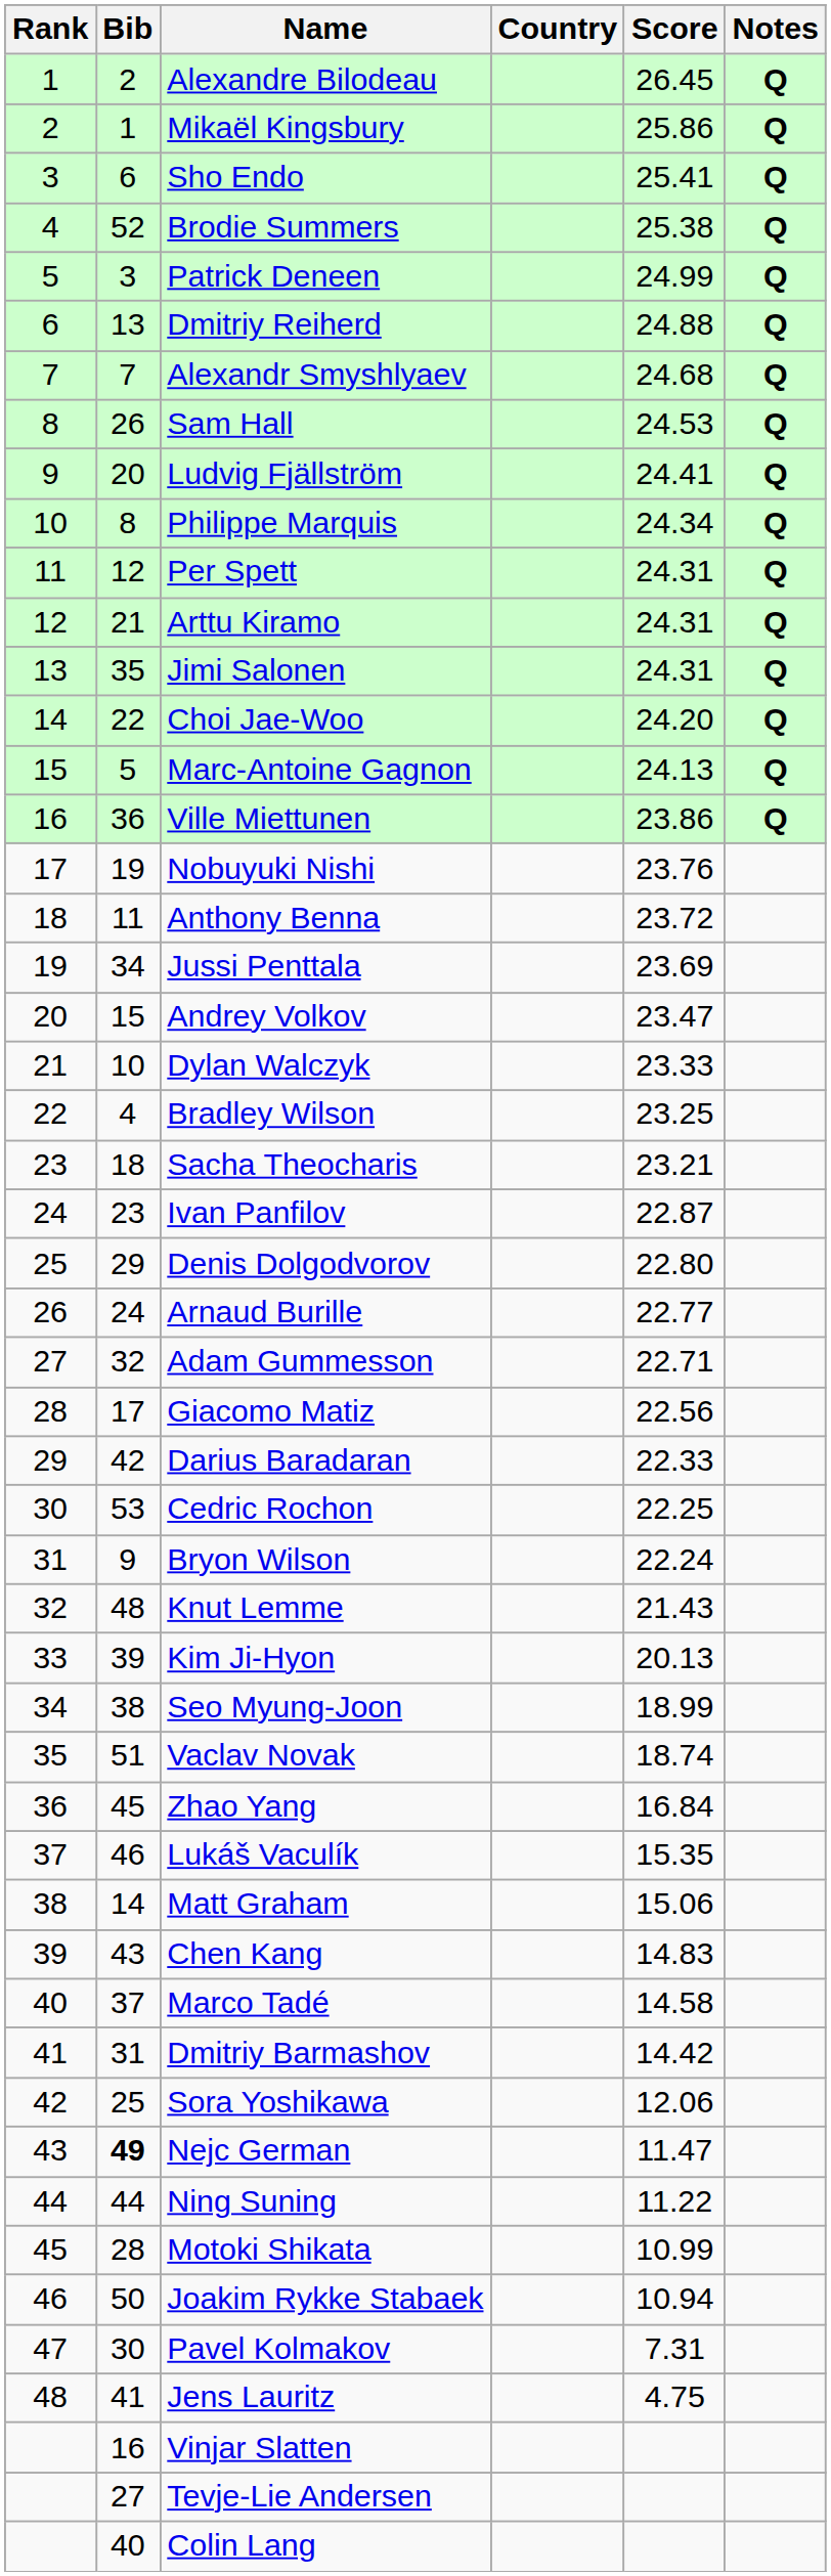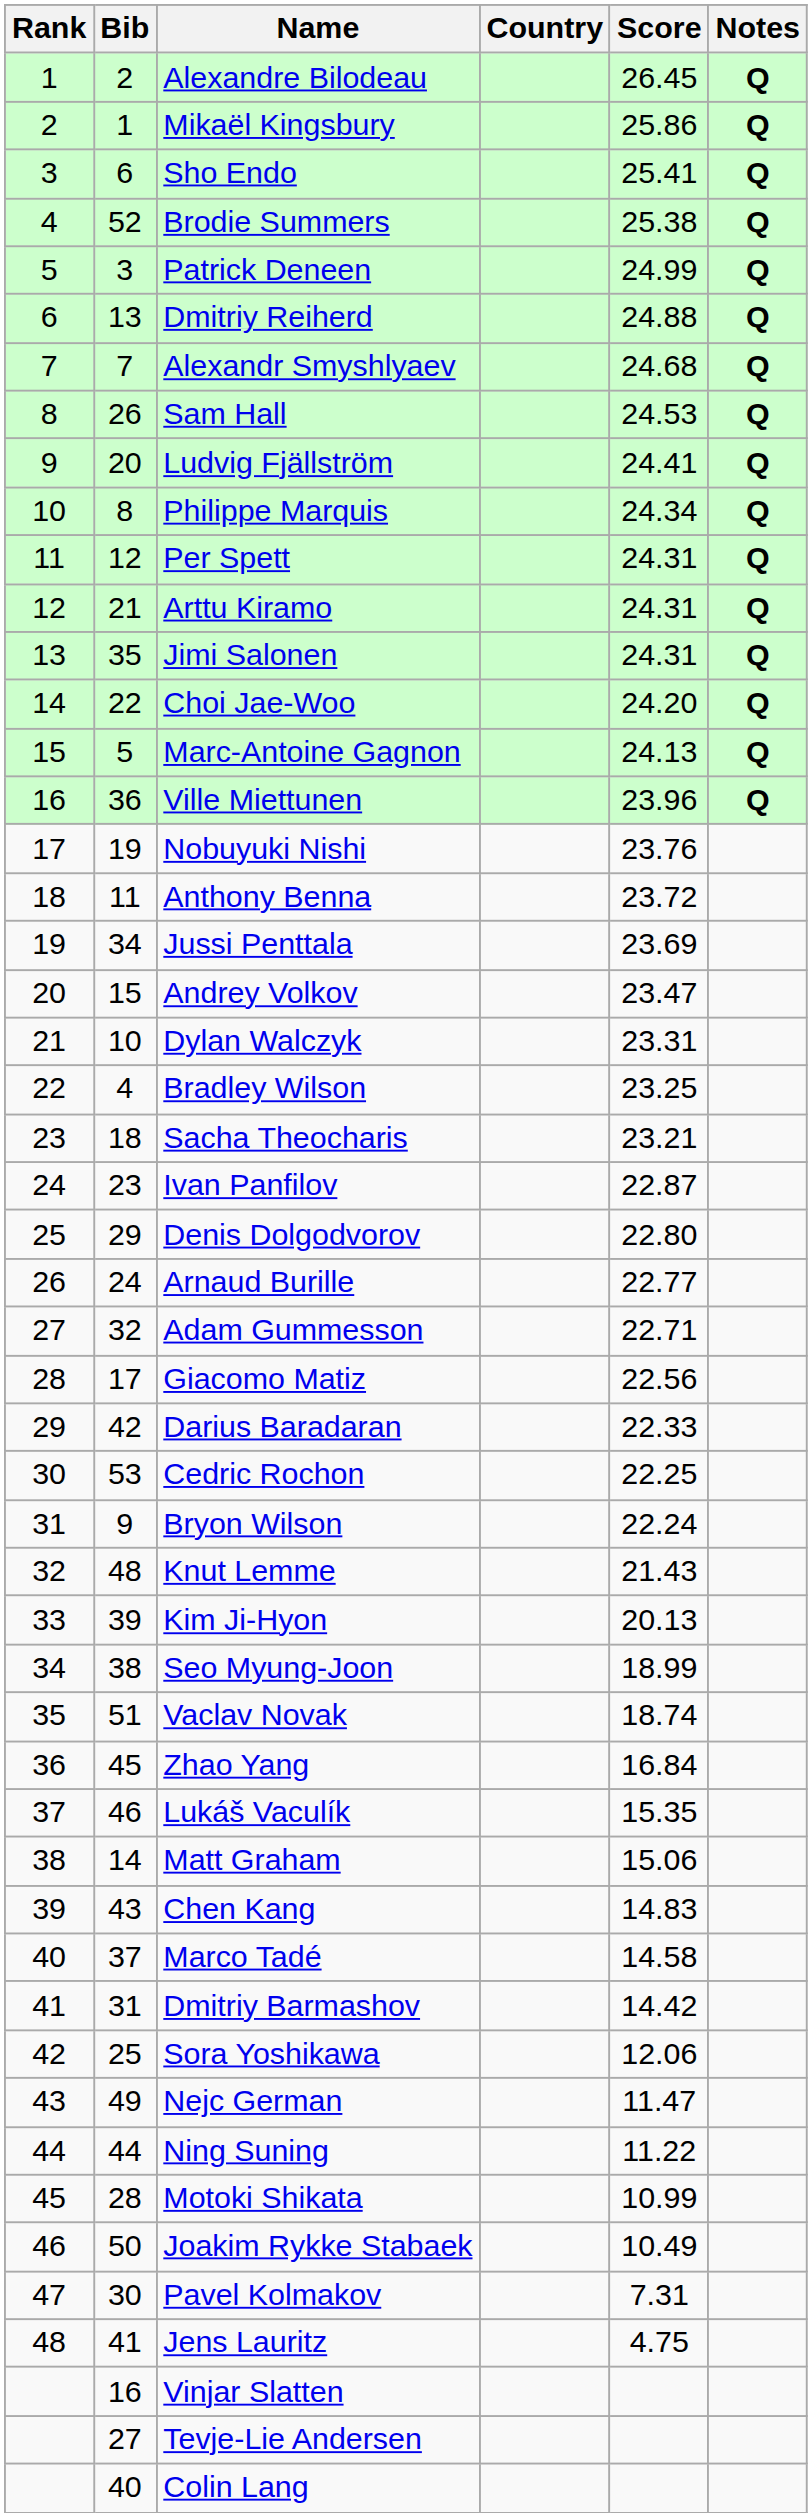Ville Miettunen | Score: 23.86 -> 23.96
Dylan Walczyk | Score: 23.33 -> 23.31
Nejc German | Bib: bold -> normal
Joakim Rykke Stabaek | Score: 10.94 -> 10.49
